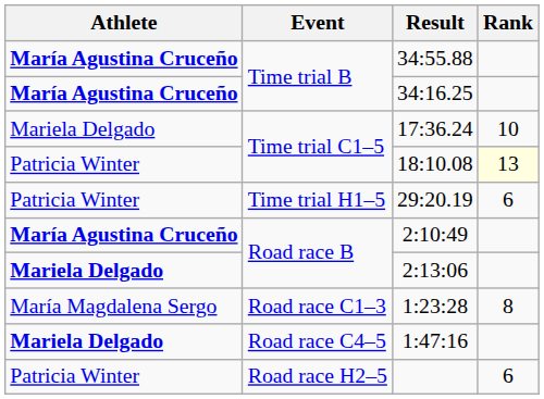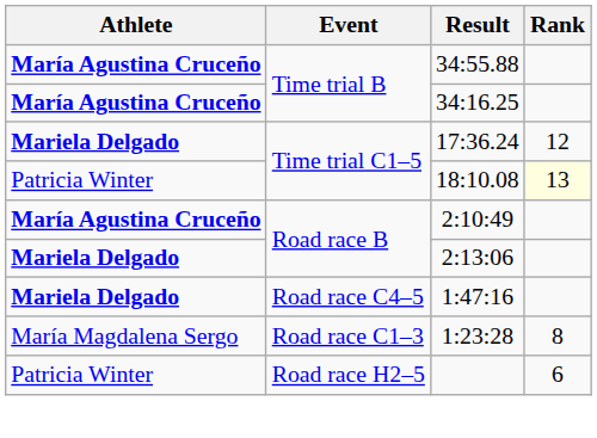17:36.24 | Athlete: normal -> bold
17:36.24 | Rank: 10 -> 12
- row: Patricia Winter | Time trial H1–5 | 29:20.19 | 6
rows swapped: 1:23:28 <-> 1:47:16
